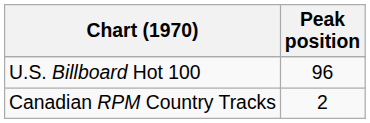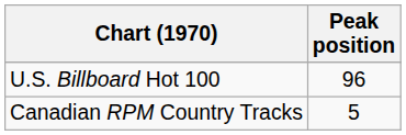Canadian RPM Country Tracks | Peak position: 2 -> 5
